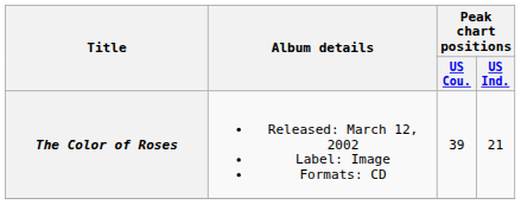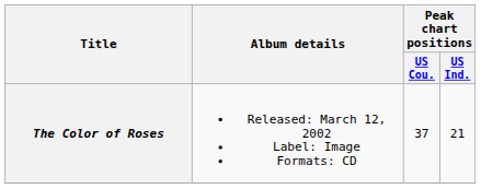The Color of Roses | Peak chart positions / US Cou.: 39 -> 37
